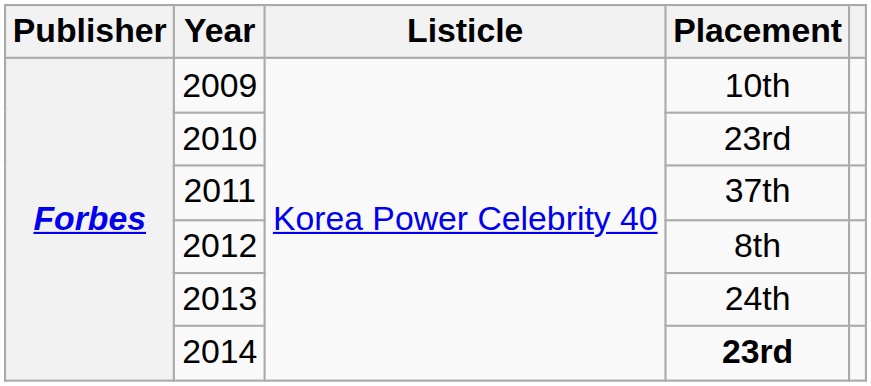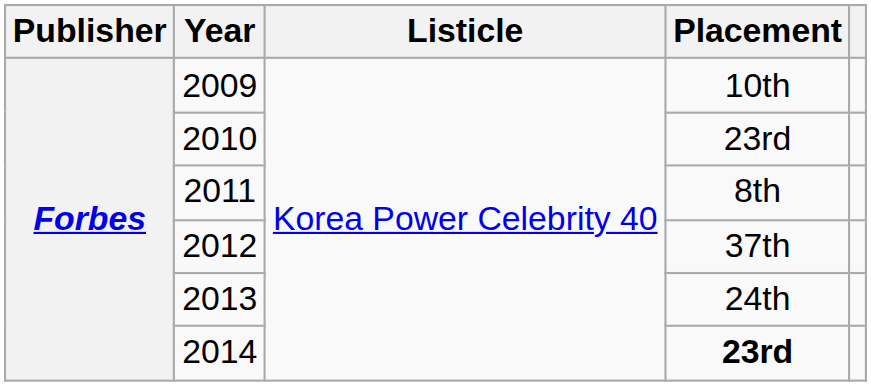2011 | Placement: 37th -> 8th
2012 | Placement: 8th -> 37th
